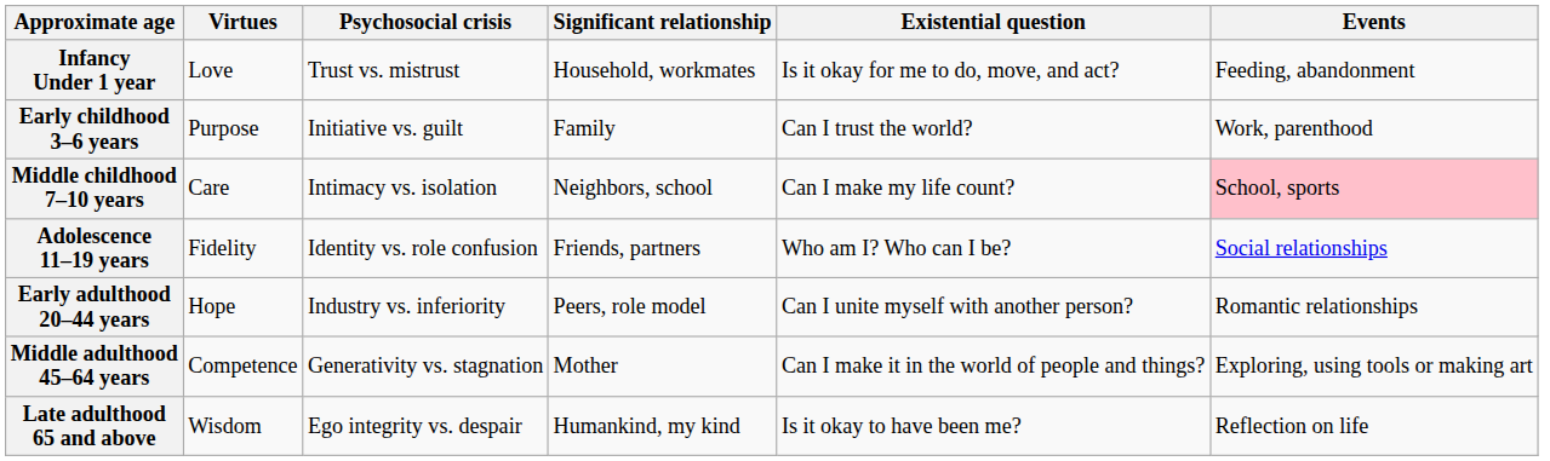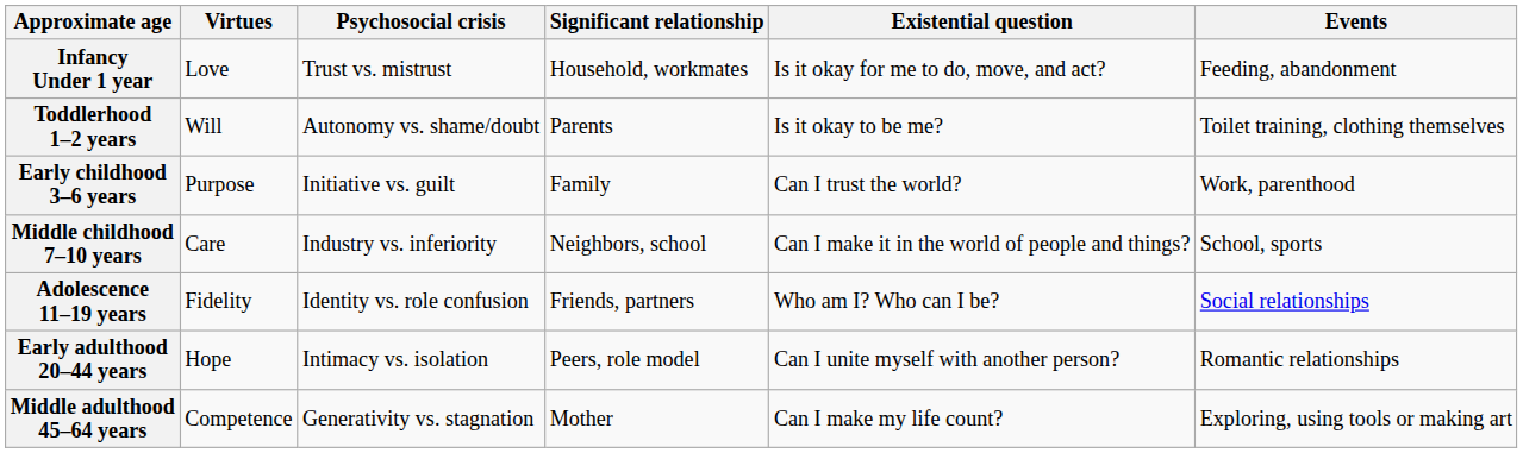+ row: Toddlerhood 1–2 years | Will | Autonomy vs. shame/doubt | Parents | Is it okay to be me? | Toilet training, clothing themselves
Middle childhood 7–10 years | Psychosocial crisis: Intimacy vs. isolation -> Industry vs. inferiority
Middle childhood 7–10 years | Existential question: Can I make my life count? -> Can I make it in the world of people and things?
Middle childhood 7–10 years | Events: pink background -> no background
Early adulthood 20–44 years | Psychosocial crisis: Industry vs. inferiority -> Intimacy vs. isolation
Middle adulthood 45–64 years | Existential question: Can I make it in the world of people and things? -> Can I make my life count?
- row: Late adulthood 65 and above | Wisdom | Ego integrity vs. despair | Humankind, my kind | Is it okay to have been me? | Reflection on life
